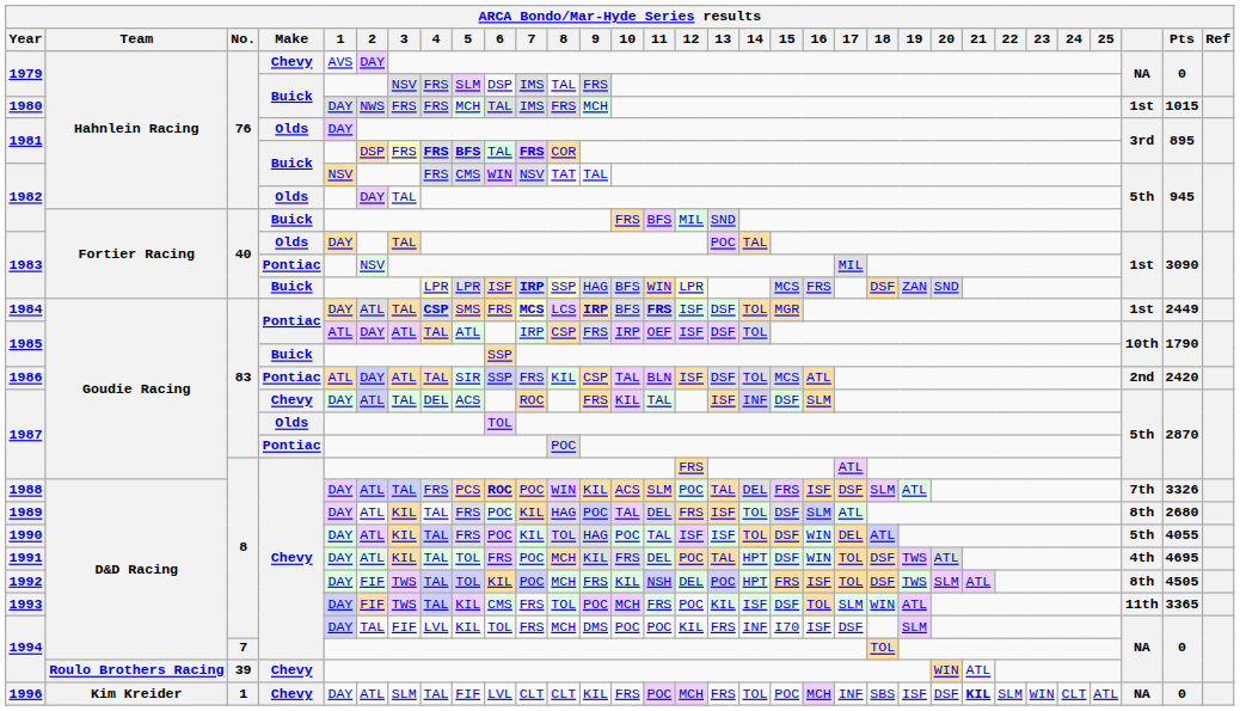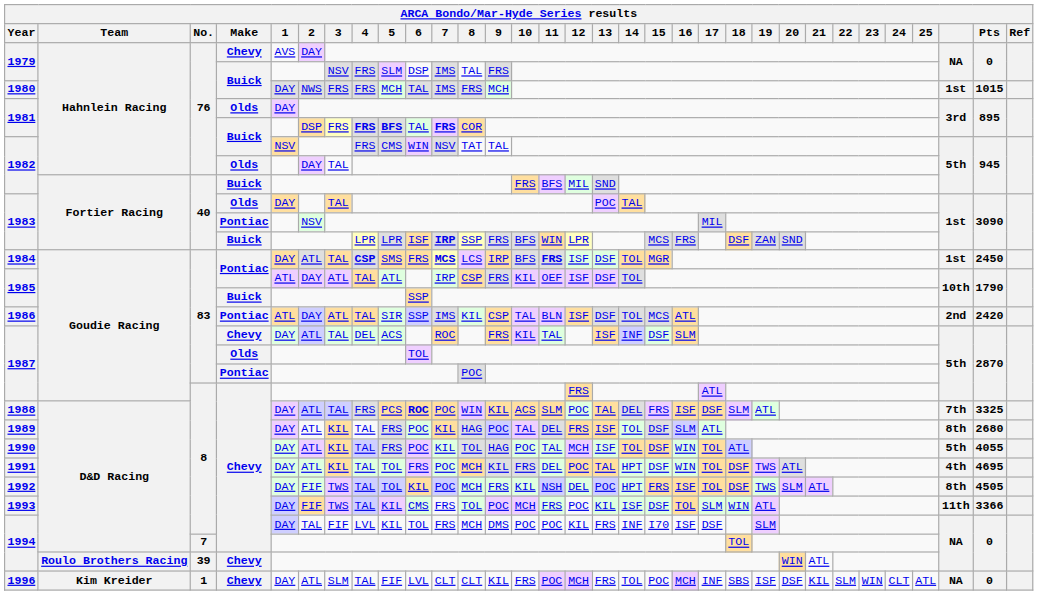1983 / Buick | 9: HAG -> FRS
1984 | 9: bold -> normal
1984 | Pts: 2449 -> 2450
1985 / Pontiac | 10: IRP -> KIL
1986 | 7: FRS -> IMS
1988 | Pts: 3326 -> 3325
1990 | 12: ISF -> MCH
1990 | 17: DEL -> TOL
1993 | Pts: 3365 -> 3366
1996 | 21: bold -> normal
